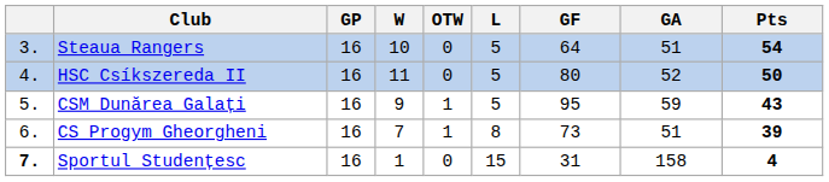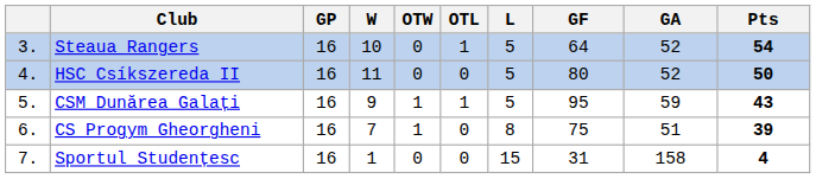+ column: OTL | 1 | 0 | 1 | 0 | 0
Steaua Rangers | GA: 51 -> 52
CS Progym Gheorgheni | GF: 73 -> 75
Sportul Studențesc | column 1: bold -> normal
